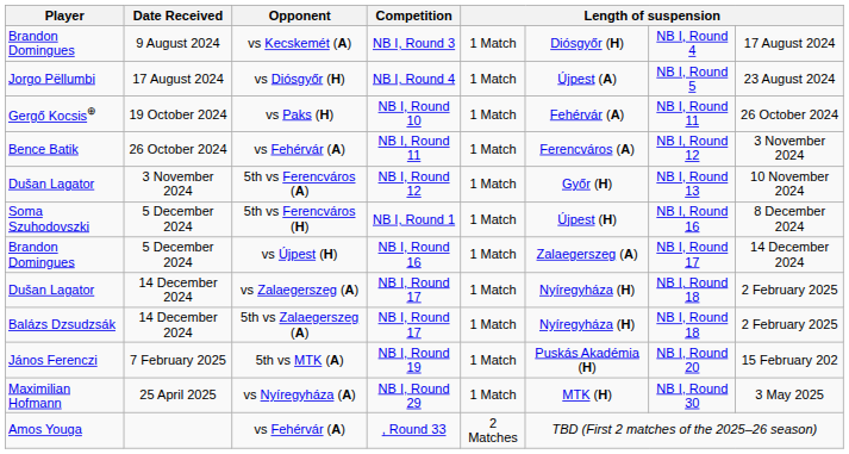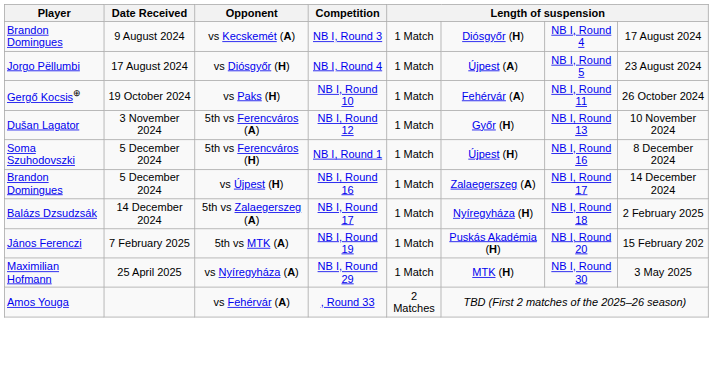- row: Bence Batik | 26 October 2024 | vs Fehérvár (A) | NB I, Round 11 | 1 Match | Ferencváros (A) | NB I, Round 12 | 3 November 2024
- row: Dušan Lagator | 14 December 2024 | vs Zalaegerszeg (A) | NB I, Round 17 | 1 Match | Nyíregyháza (H) | NB I, Round 18 | 2 February 2025
